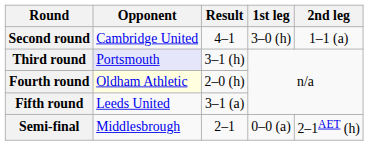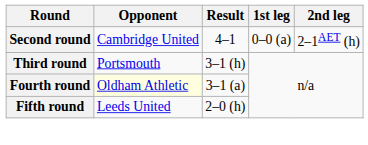Second round | 1st leg: 3–0 (h) -> 0–0 (a)
Second round | 2nd leg: 1–1 (a) -> 2–1AET (h)
Third round | Opponent: lavender background -> no background
Fourth round | Result: 2–0 (h) -> 3–1 (a)
Fifth round | Result: 3–1 (a) -> 2–0 (h)
- row: Semi-final | Middlesbrough | 2–1 | 0–0 (a) | 2–1AET (h)
